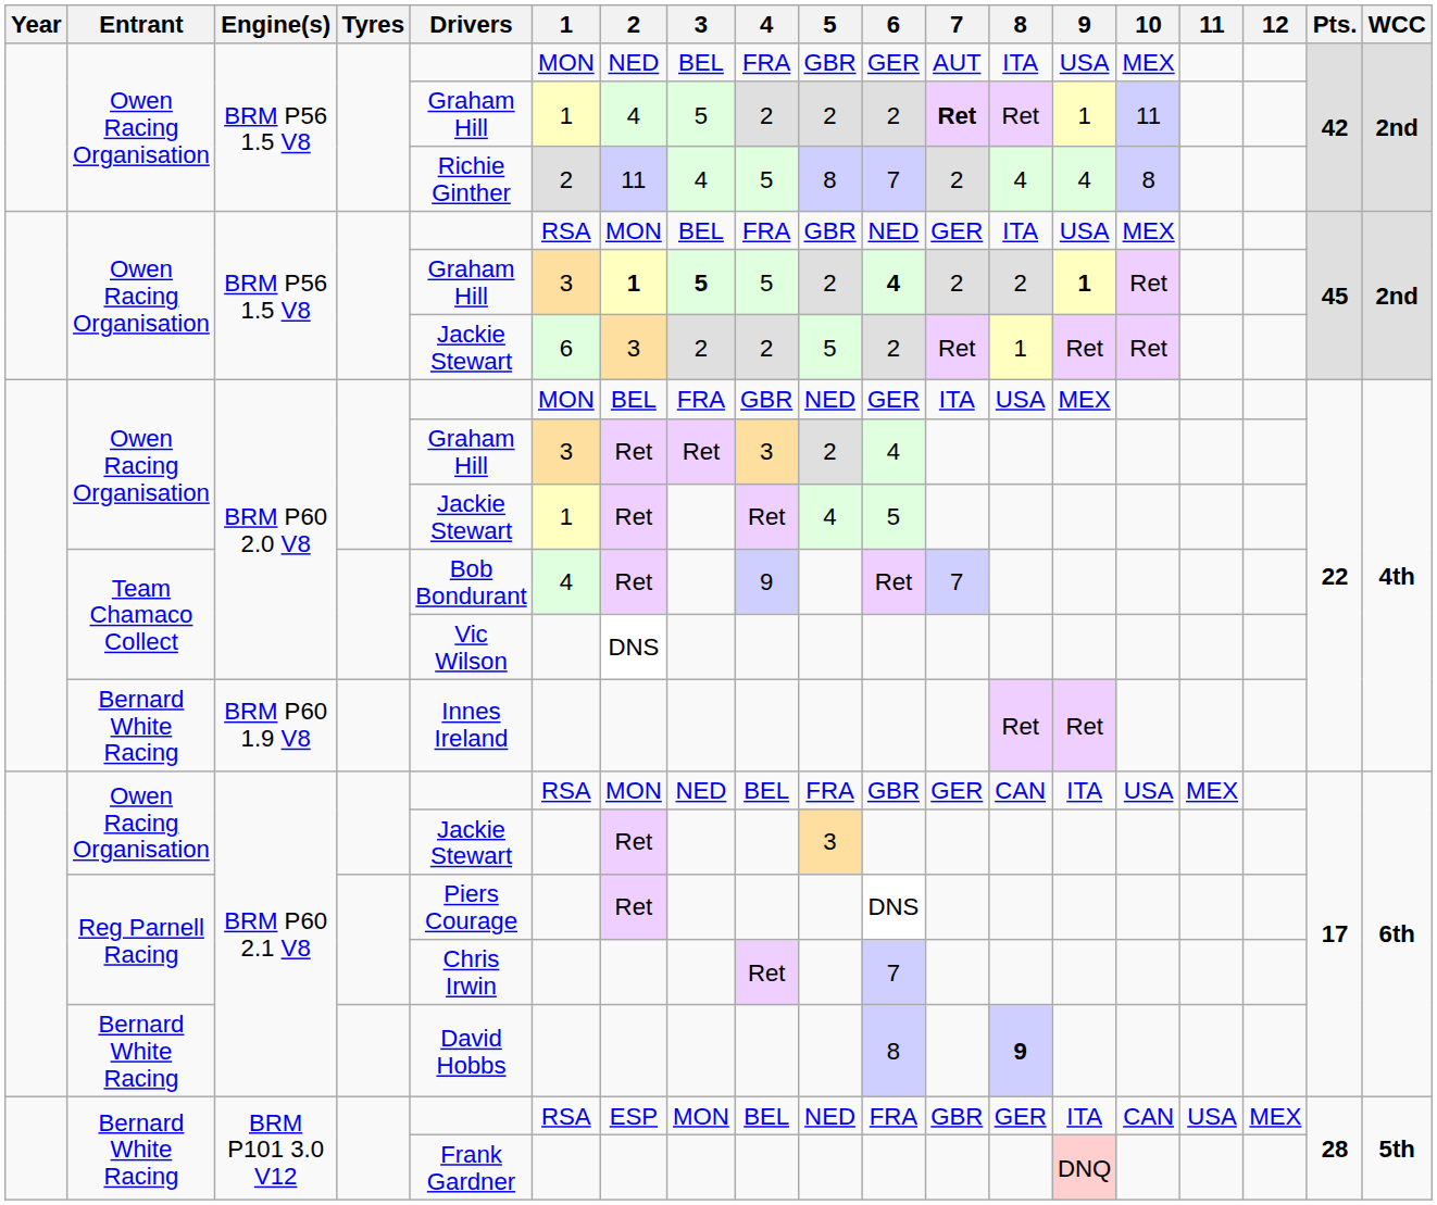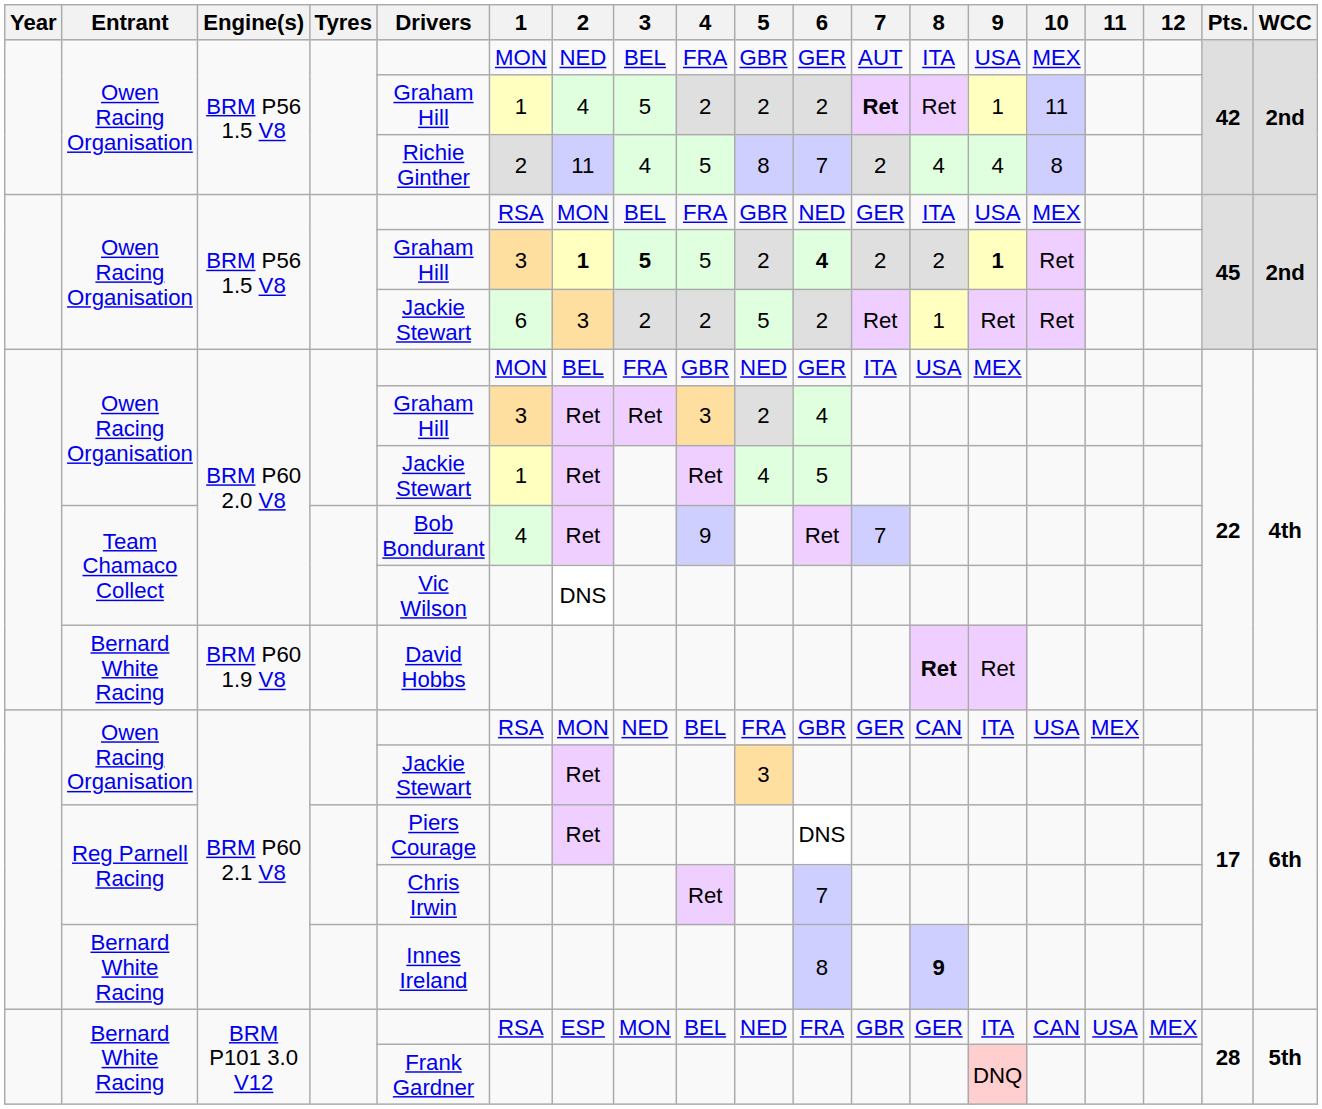BRM P60 1.9 V8 | Drivers: Innes Ireland -> David Hobbs
BRM P60 1.9 V8 | 8: normal -> bold
Bernard White Racing / BRM P60 2.1 V8 | Drivers: David Hobbs -> Innes Ireland
